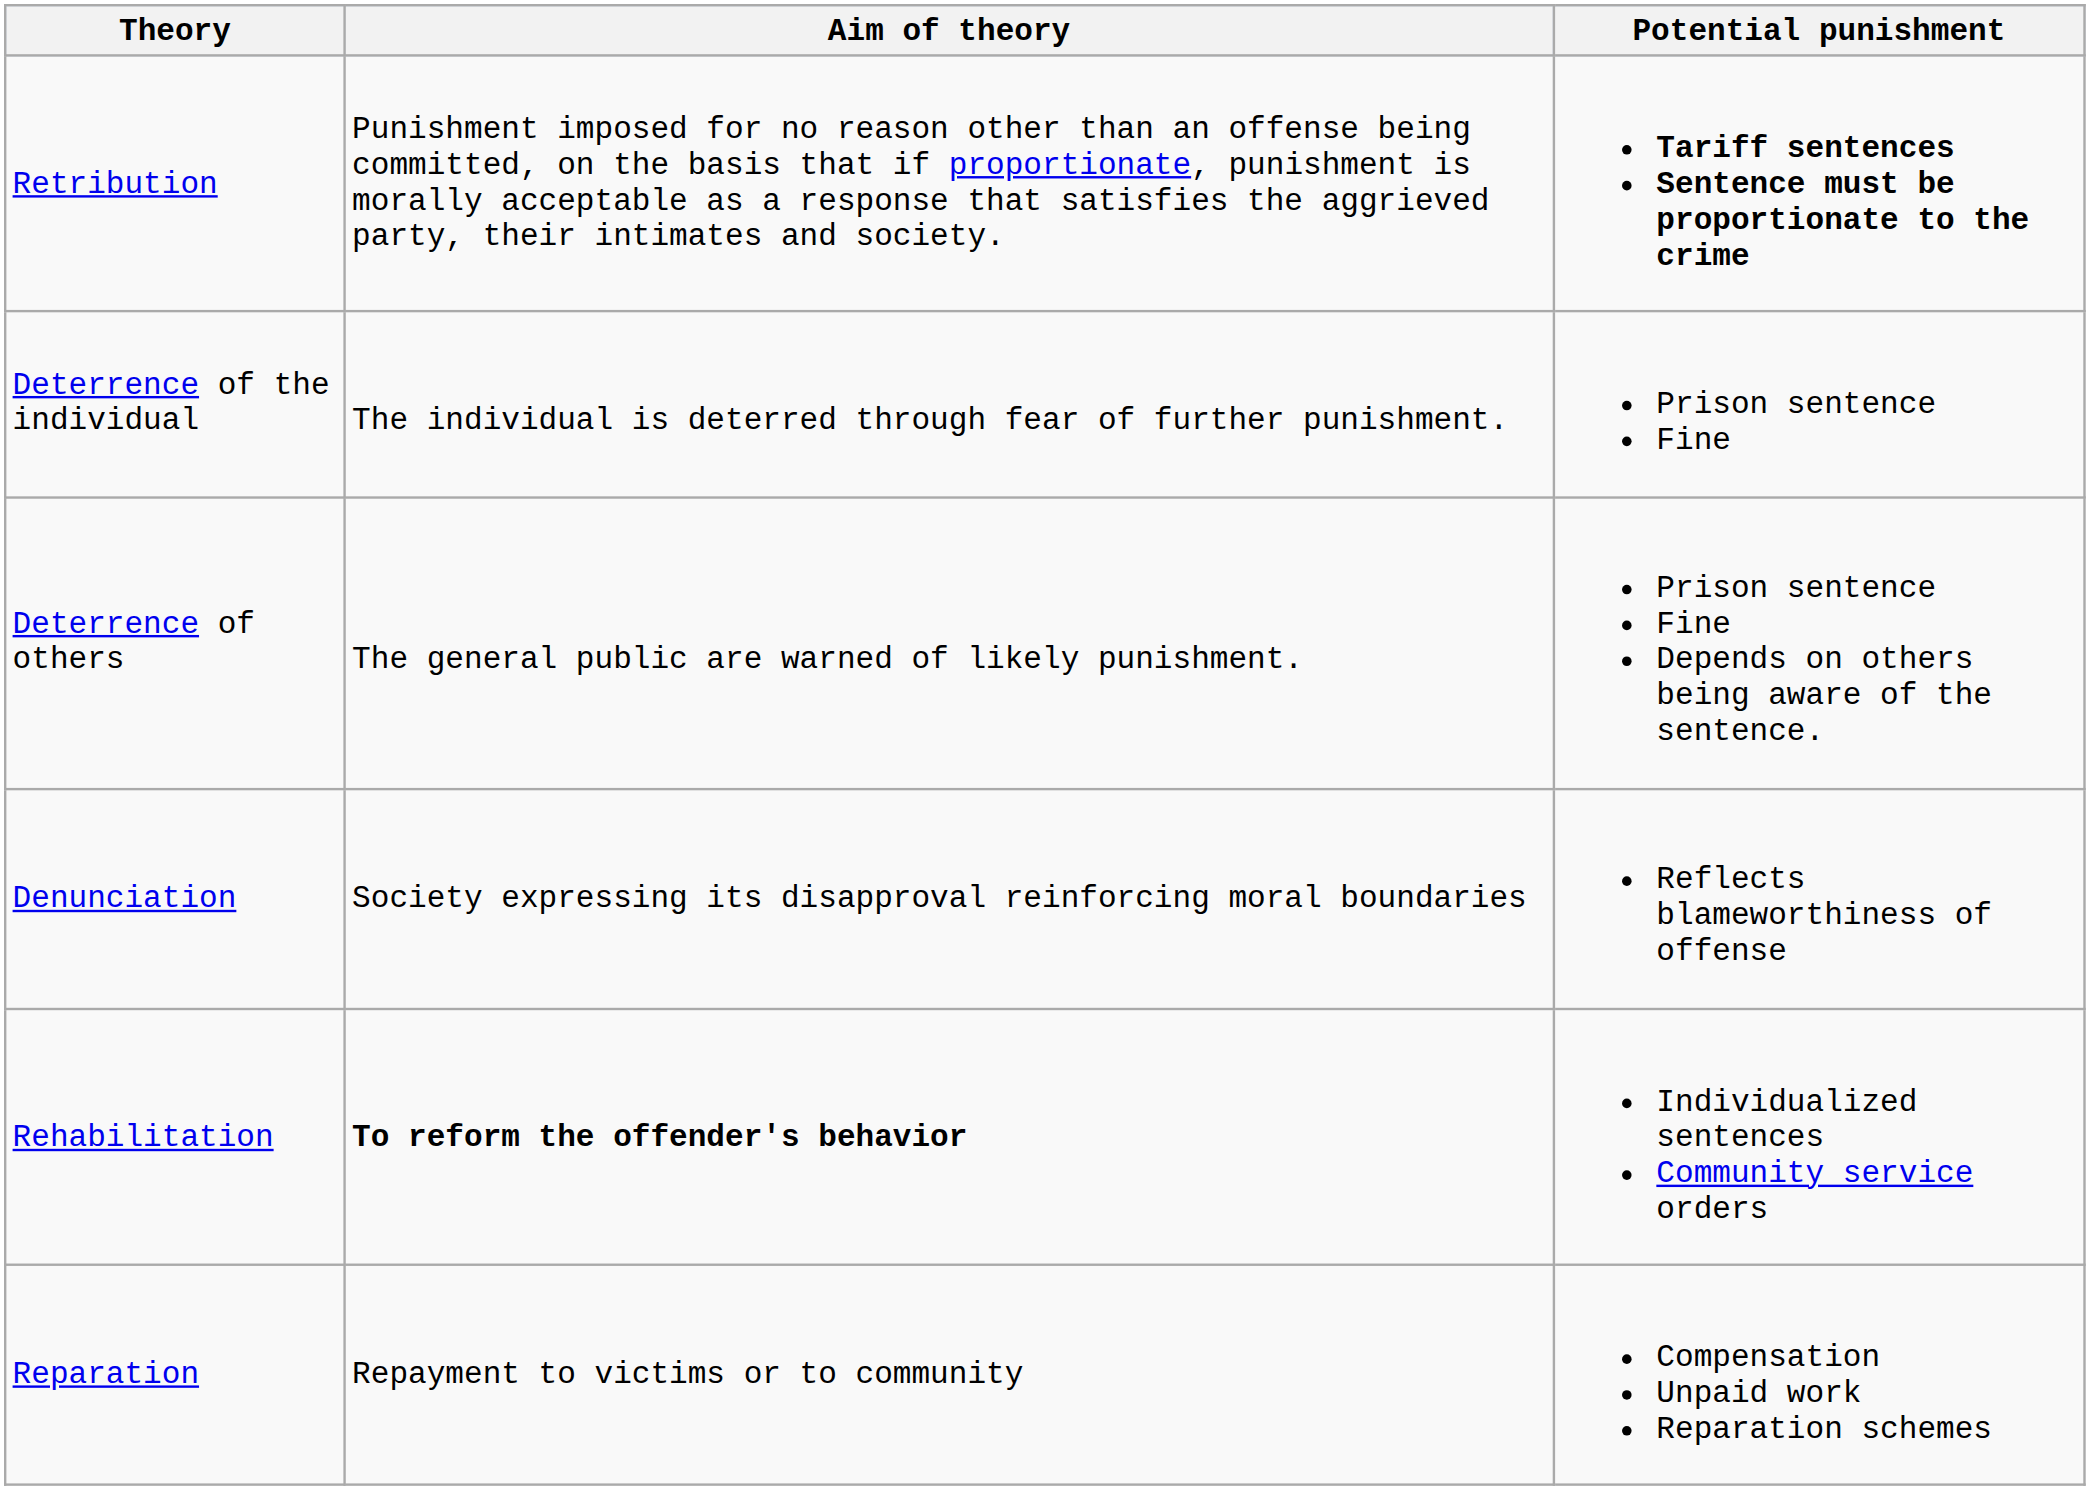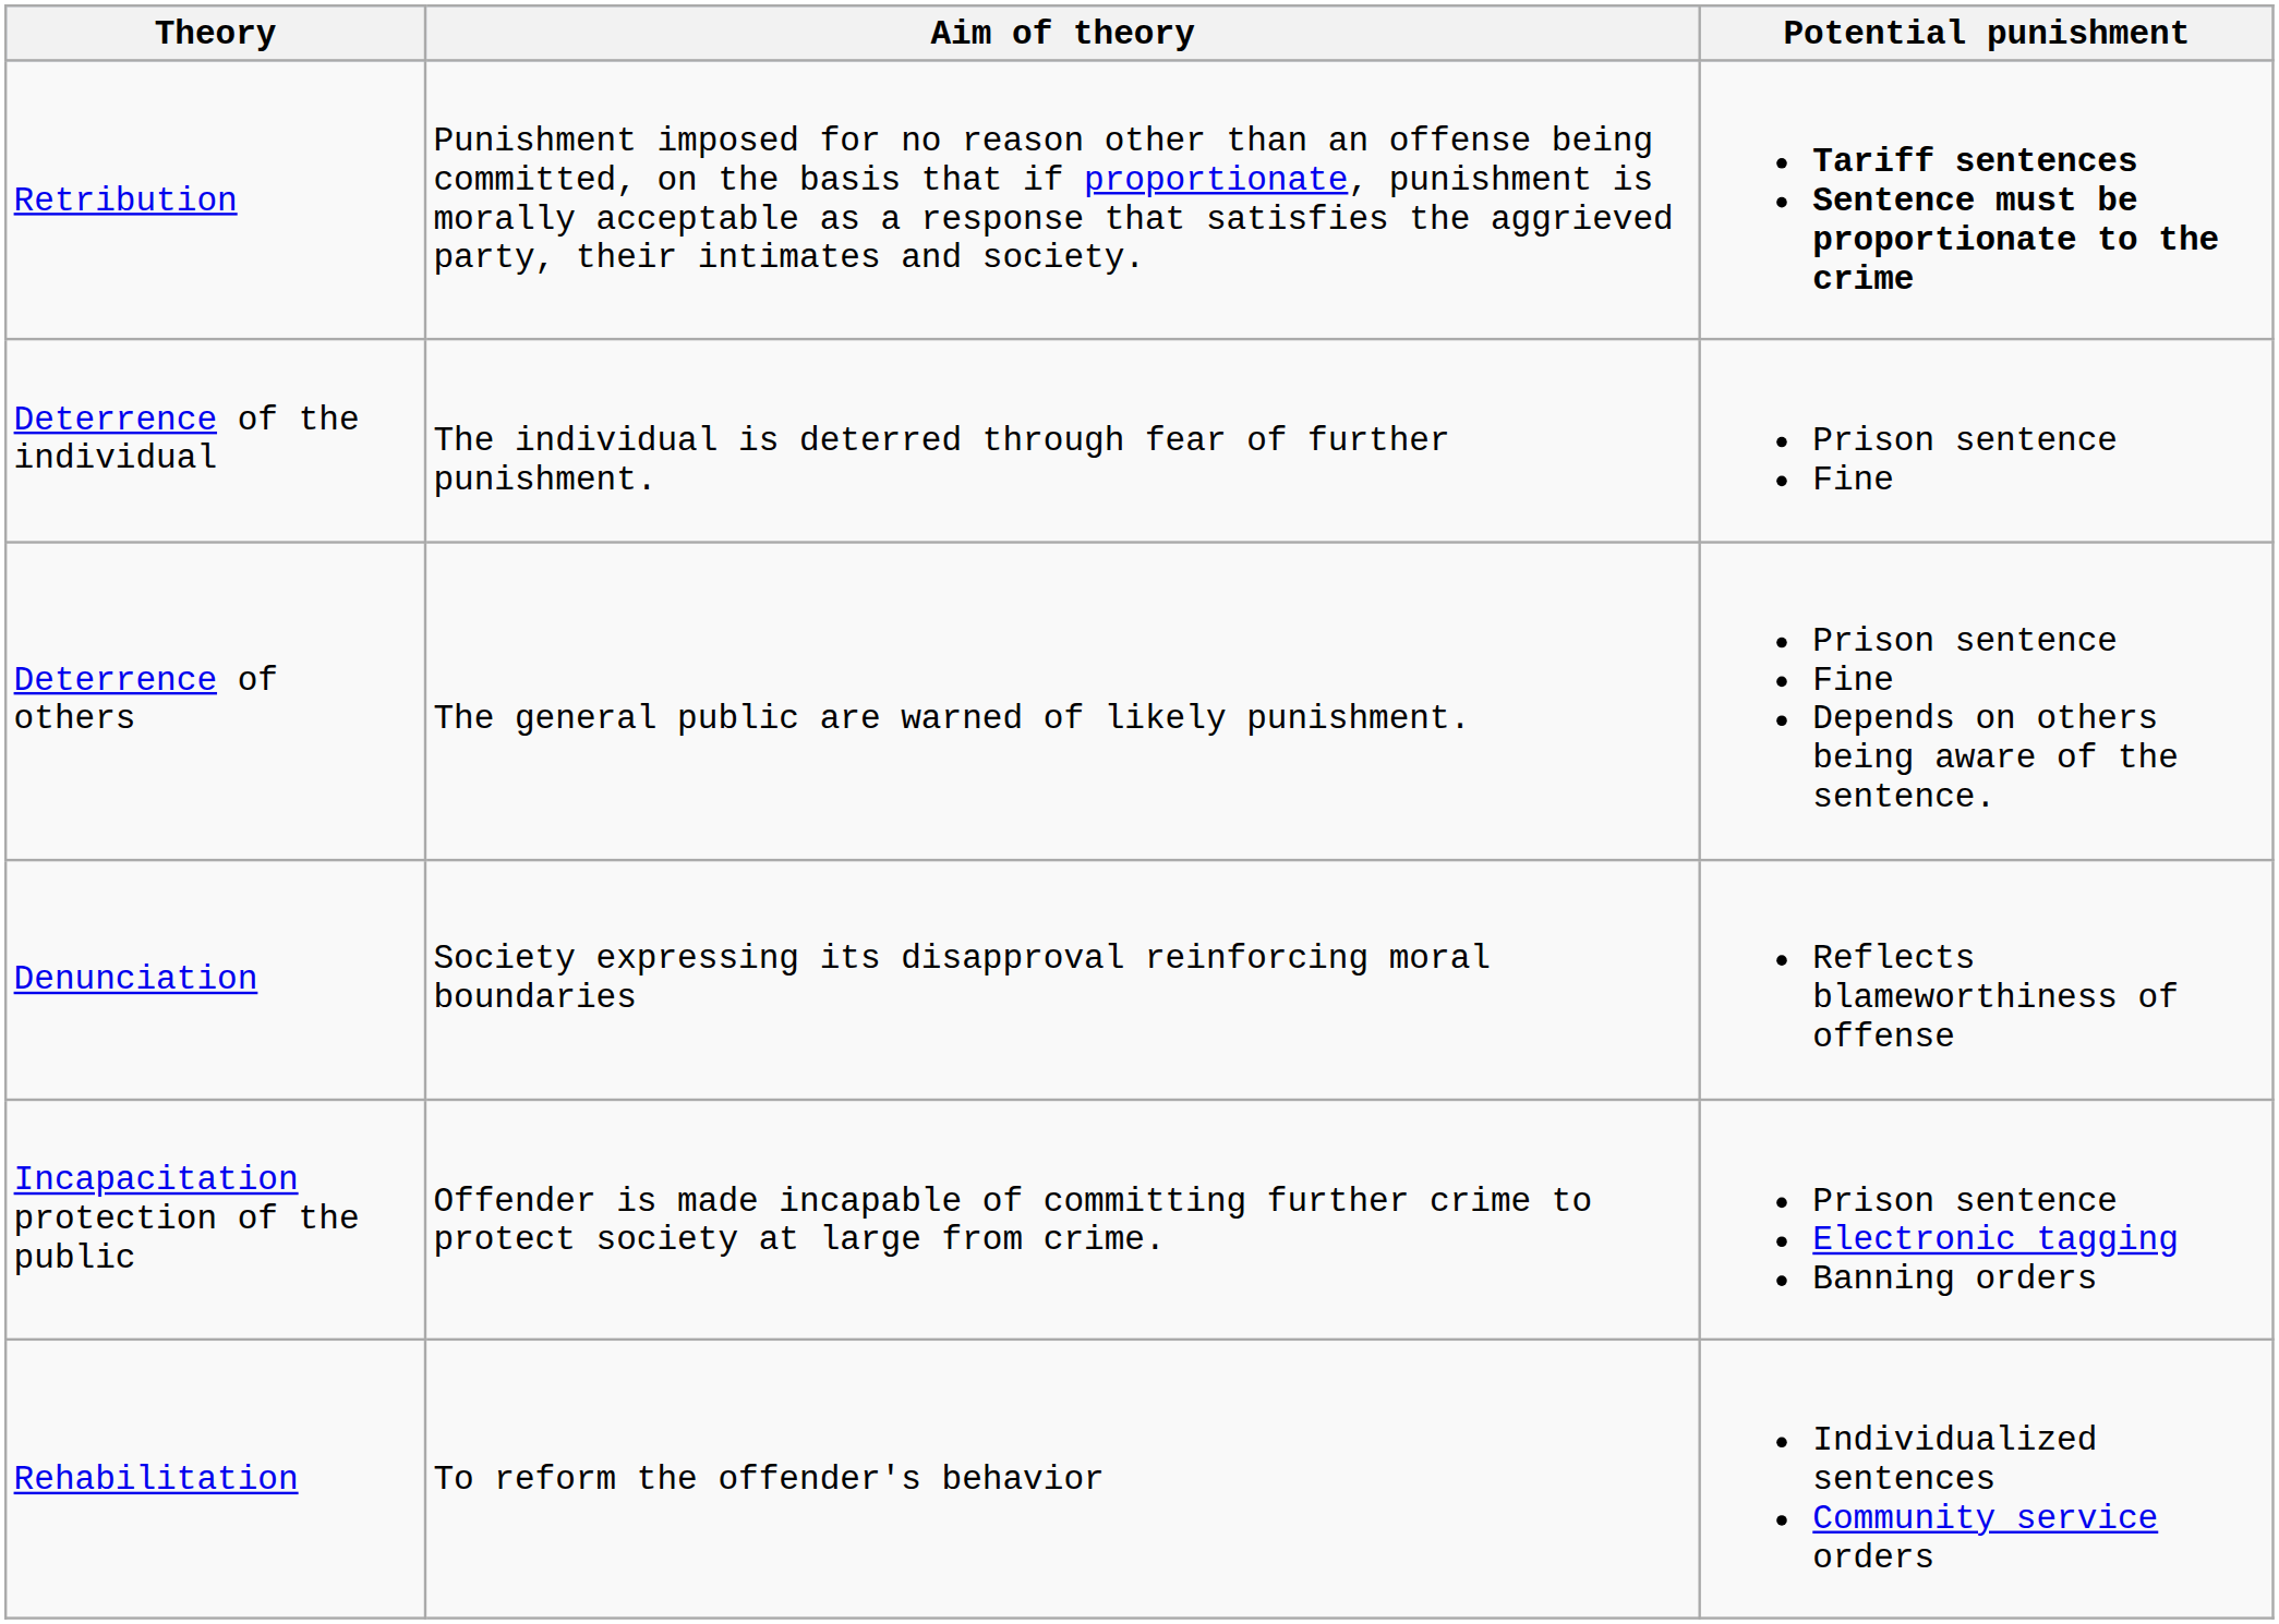+ row: Incapacitation protection of the public | Offender is made incapable of committing further crime to protect society at large from crime. | Prison sentence Electronic tagging Banning orders
Rehabilitation | Aim of theory: bold -> normal
- row: Reparation | Repayment to victims or to community | Compensation Unpaid work Reparation schemes
